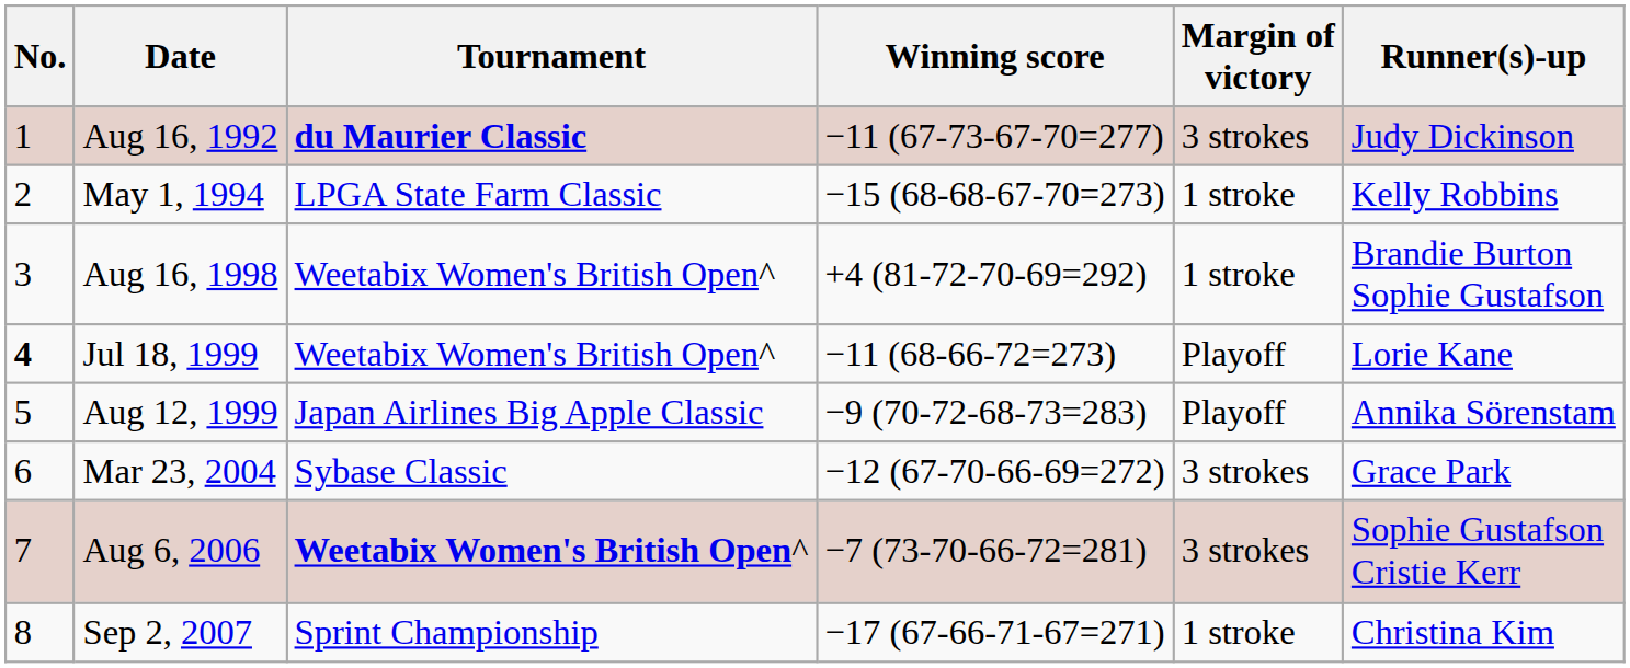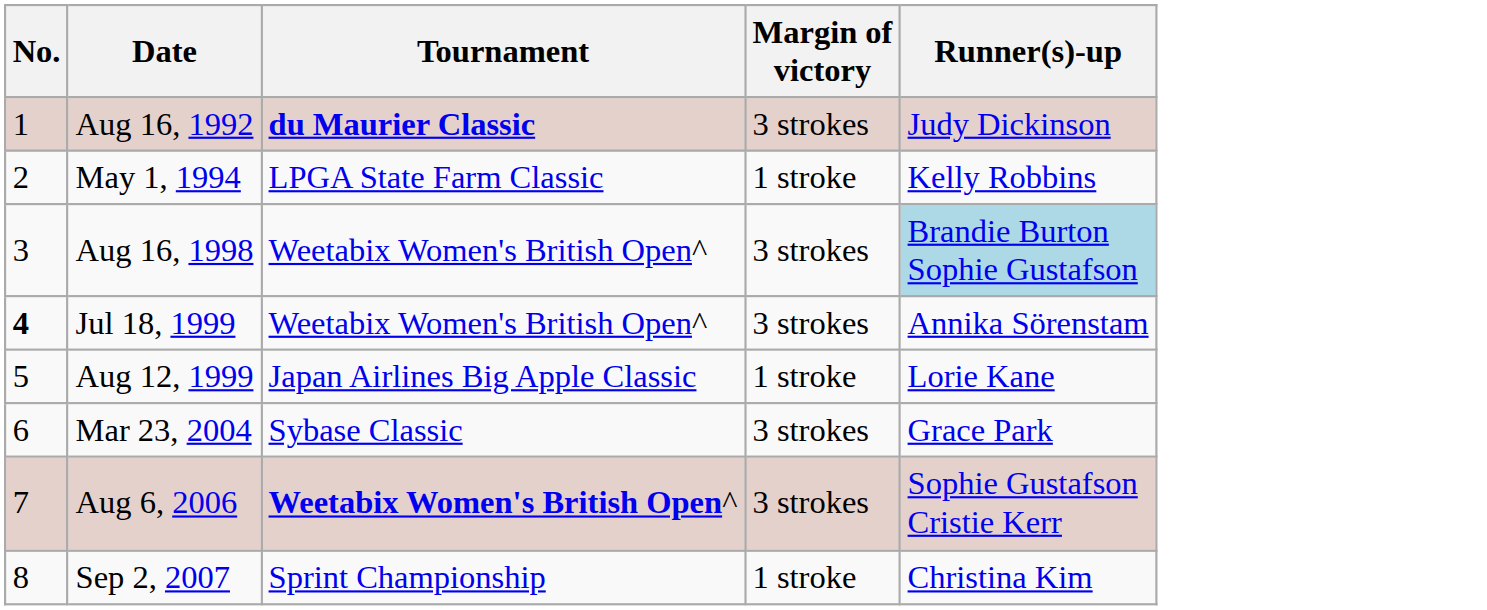- column: Winning score | −11 (67-73-67-70=277) | −15 (68-68-67-70=273) | +4 (81-72-70-69=292) | −11 (68-66-72=273) | −9 (70-72-68-73=283) | −12 (67-70-66-69=272) | −7 (73-70-66-72=281) | −17 (67-66-71-67=271)
Aug 16, 1998 | Margin of victory: 1 stroke -> 3 strokes
Aug 16, 1998 | Runner(s)-up: no background -> lightblue background
Jul 18, 1999 | Margin of victory: Playoff -> 3 strokes
Jul 18, 1999 | Runner(s)-up: Lorie Kane -> Annika Sörenstam
Aug 12, 1999 | Margin of victory: Playoff -> 1 stroke
Aug 12, 1999 | Runner(s)-up: Annika Sörenstam -> Lorie Kane
